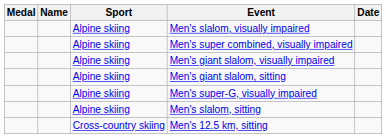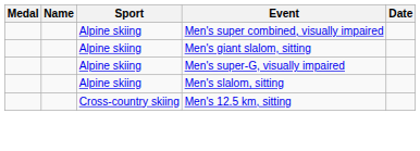- row: Alpine skiing | Men's slalom, visually impaired
- row: Alpine skiing | Men's giant slalom, visually impaired
